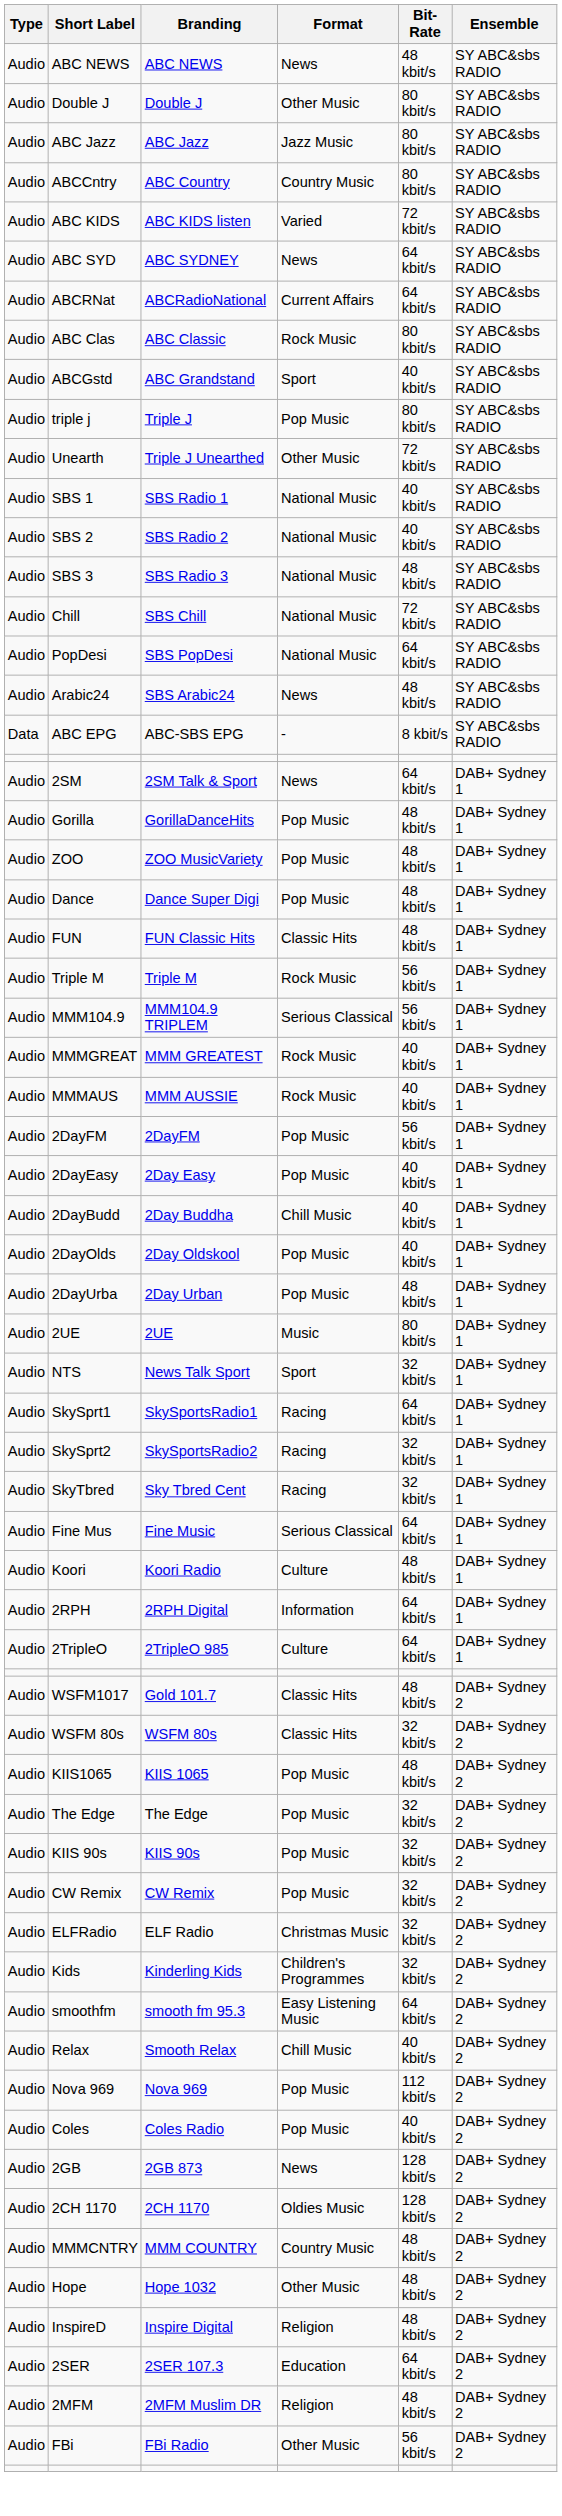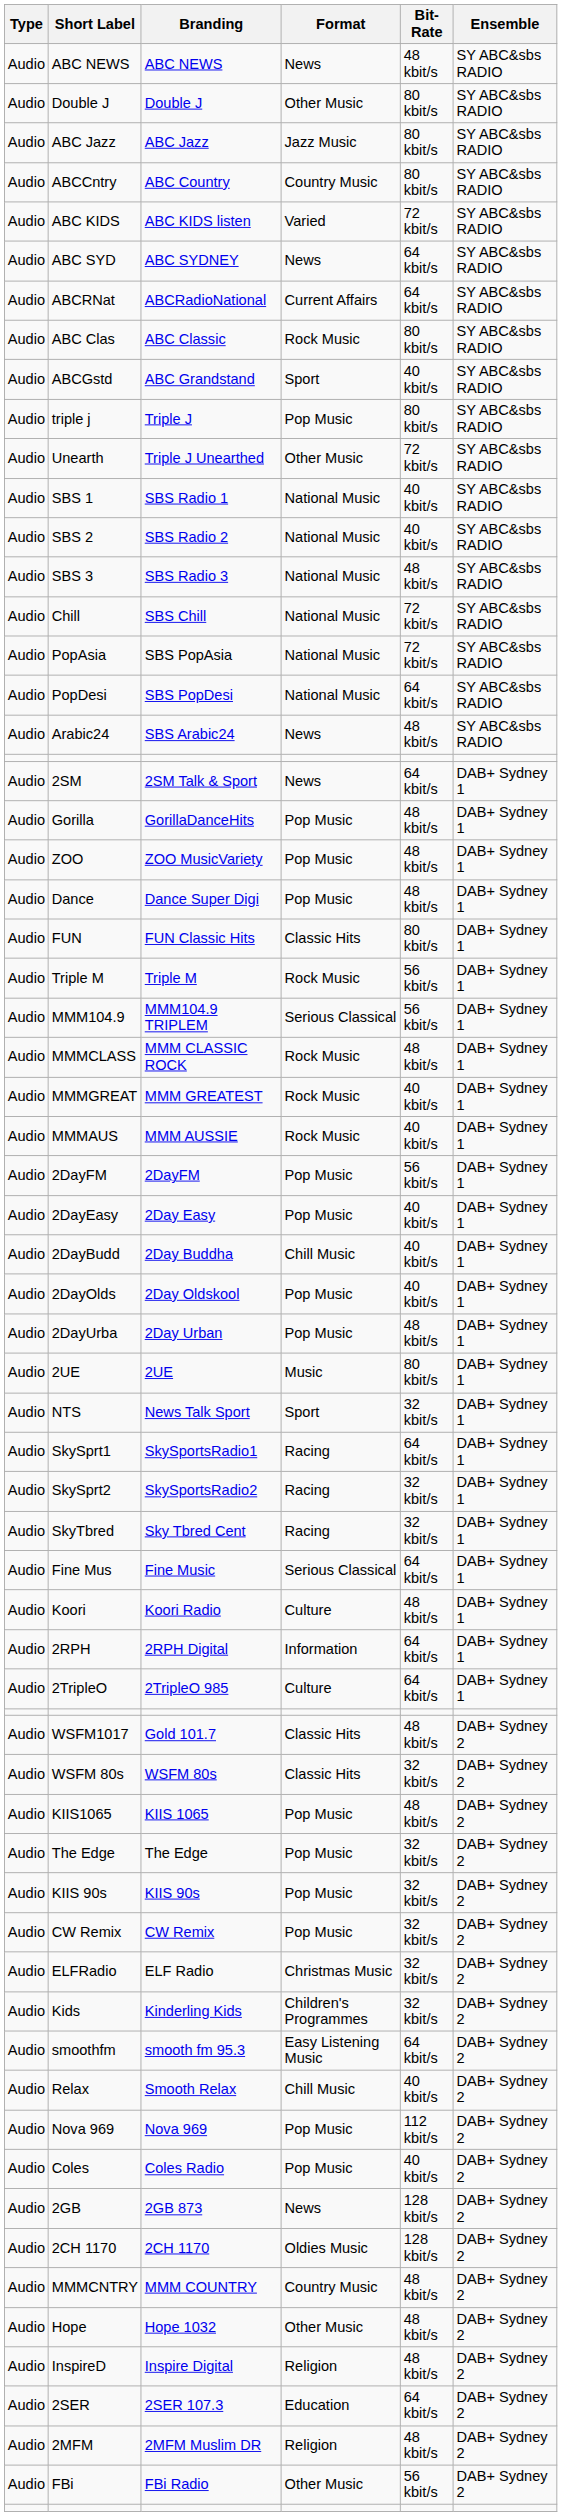+ row: Audio | PopAsia | SBS PopAsia | National Music | 72 kbit/s | SY ABC&sbs RADIO
- row: Data | ABC EPG | ABC-SBS EPG | - | 8 kbit/s | SY ABC&sbs RADIO
FUN | Bit-Rate: 48 kbit/s -> 80 kbit/s
+ row: Audio | MMMCLASS | MMM CLASSIC ROCK | Rock Music | 48 kbit/s | DAB+ Sydney 1
